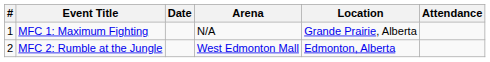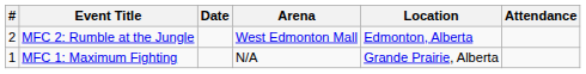rows swapped: MFC 2: Rumble at the Jungle <-> MFC 1: Maximum Fighting
